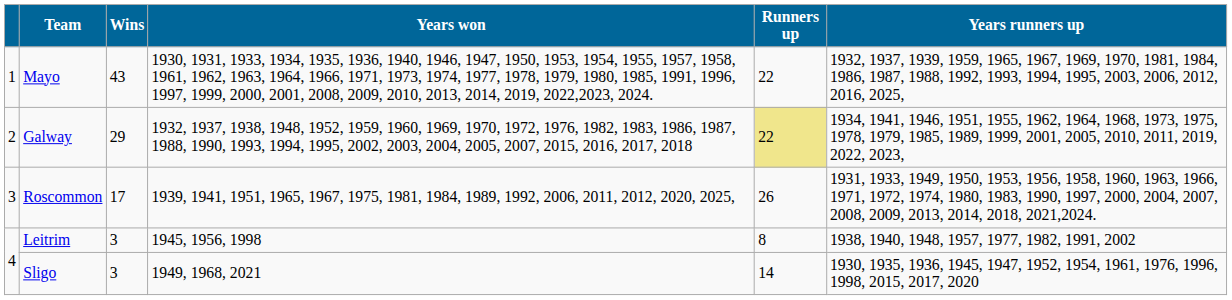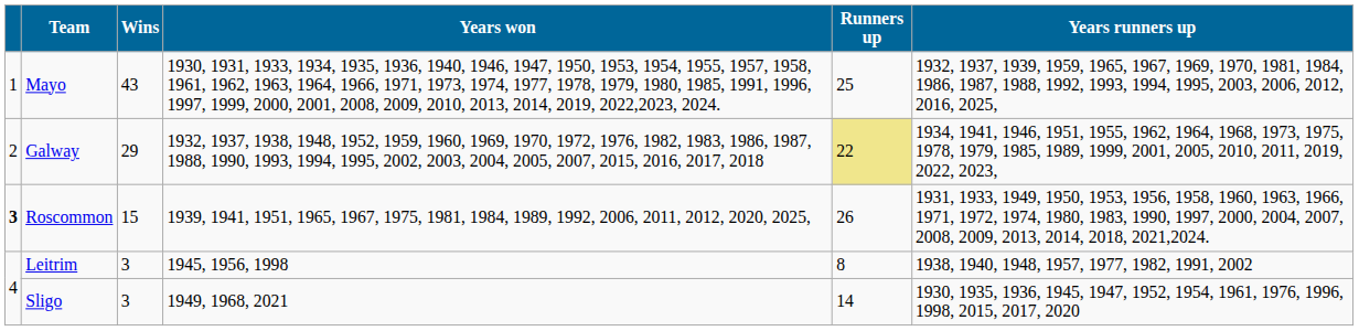Mayo | Runners up: 22 -> 25
Roscommon | column 1: normal -> bold
Roscommon | Wins: 17 -> 15
